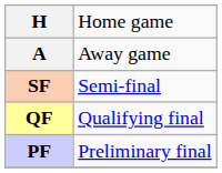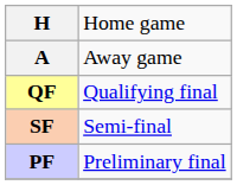rows swapped: QF <-> SF
